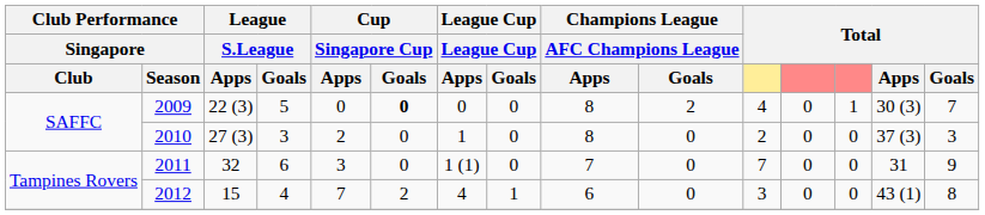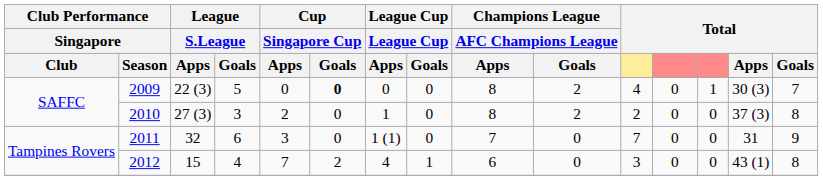2010 | Champions League / AFC Champions League / Goals: 0 -> 2
2010 | Total / Goals: 3 -> 8
